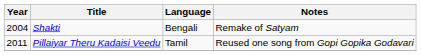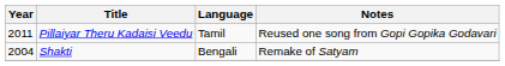rows swapped: Shakti <-> Pillaiyar Theru Kadaisi Veedu
